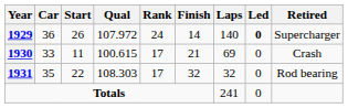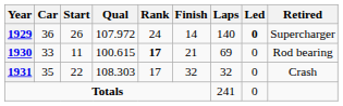1930 | Rank: normal -> bold
1930 | Retired: Crash -> Rod bearing
1931 | Retired: Rod bearing -> Crash
